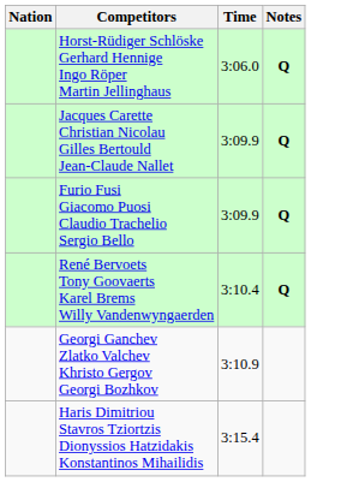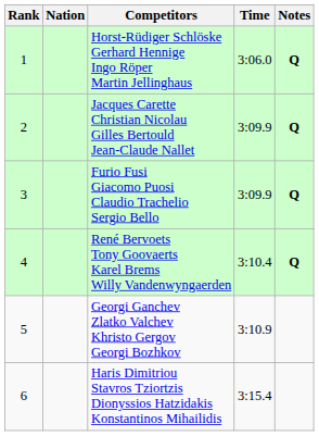+ column: Rank | 1 | 2 | 3 | 4 | 5 | 6
